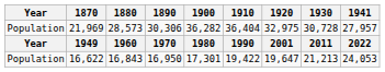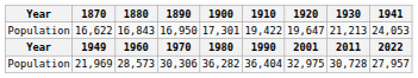rows swapped: 16,622 <-> 21,969
